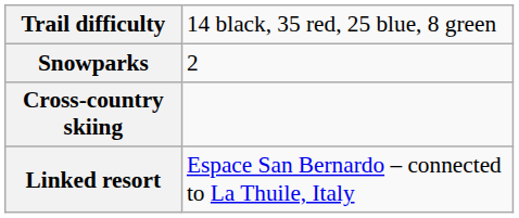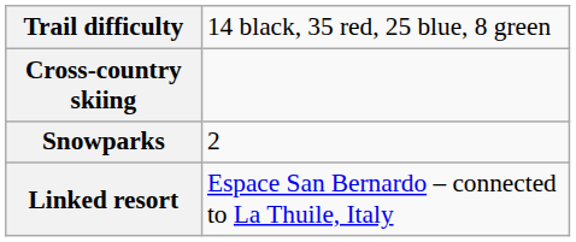rows swapped: Snowparks <-> Cross-country skiing
